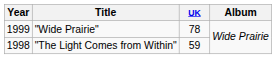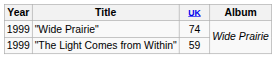"Wide Prairie" | UK: 78 -> 74
"The Light Comes from Within" | Year: 1998 -> 1999
